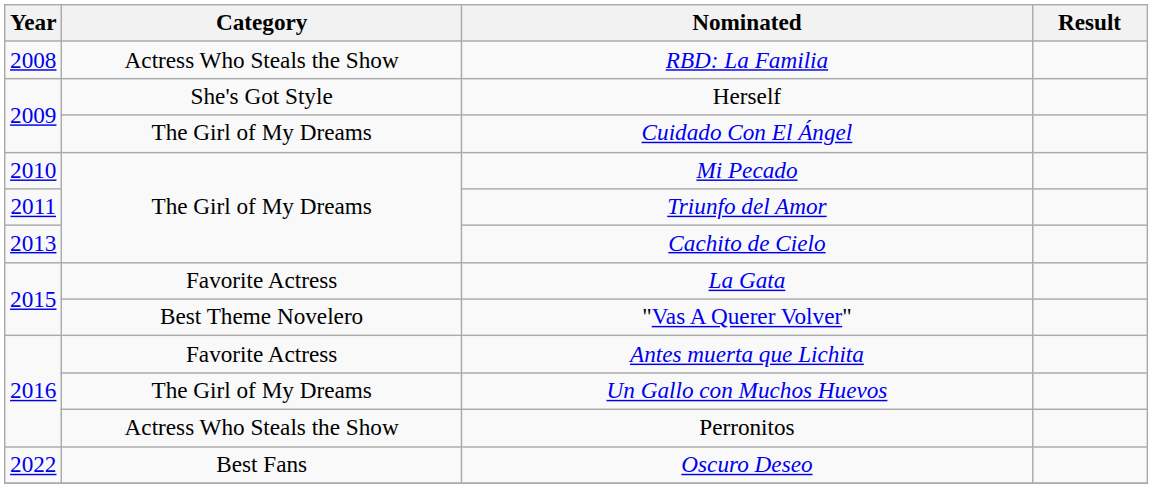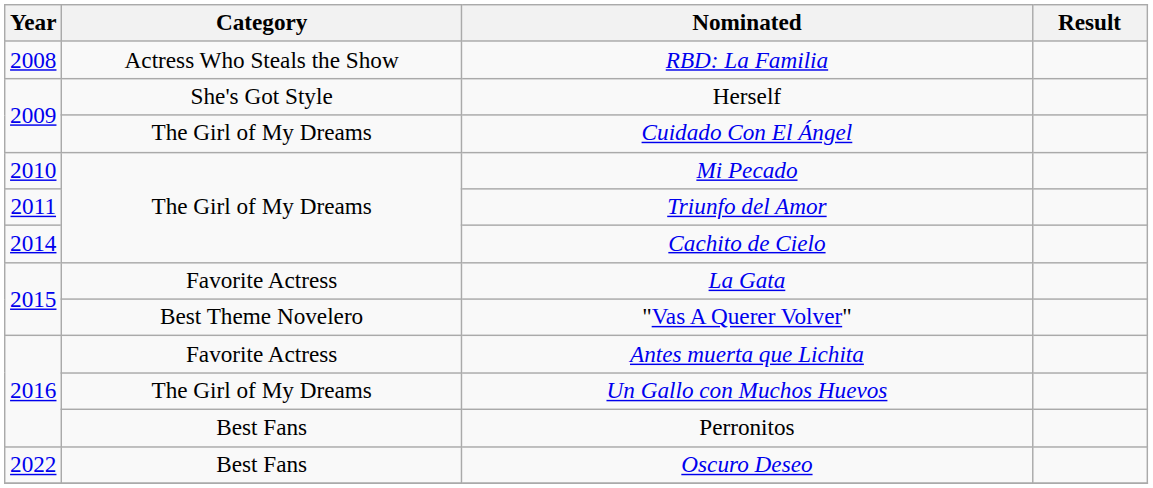Cachito de Cielo | Year: 2013 -> 2014
Perronitos | Category: Actress Who Steals the Show -> Best Fans
